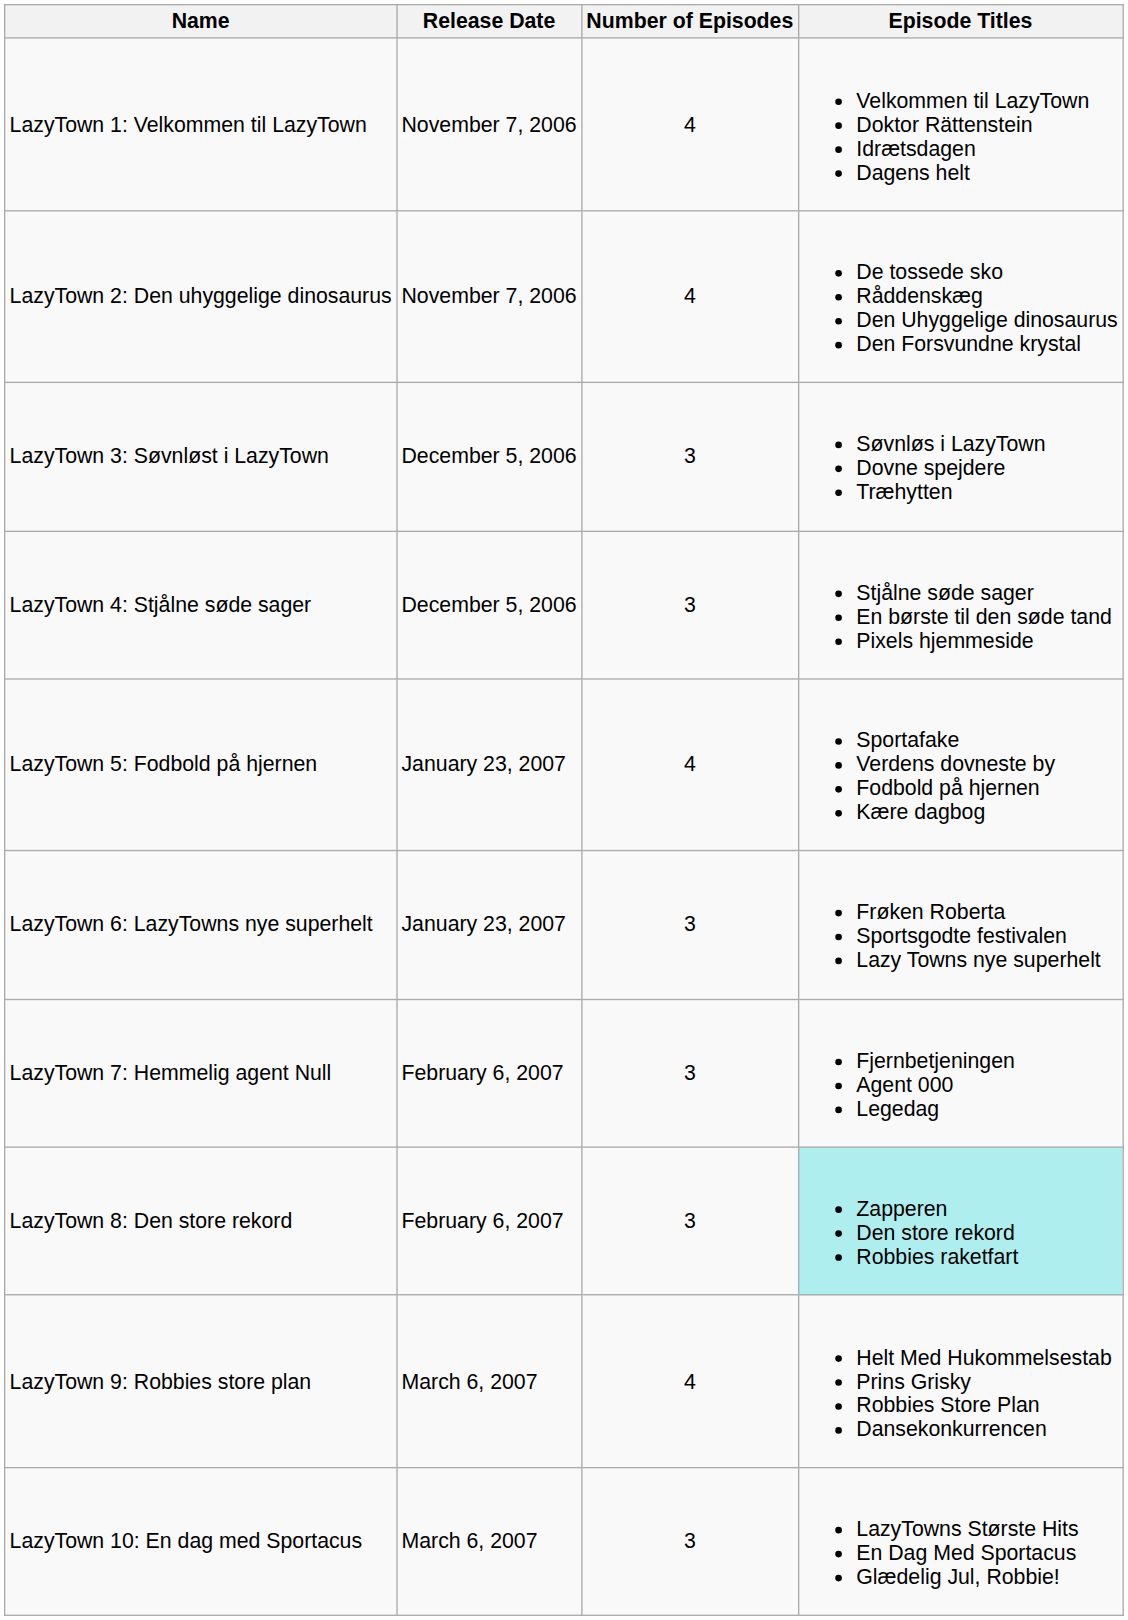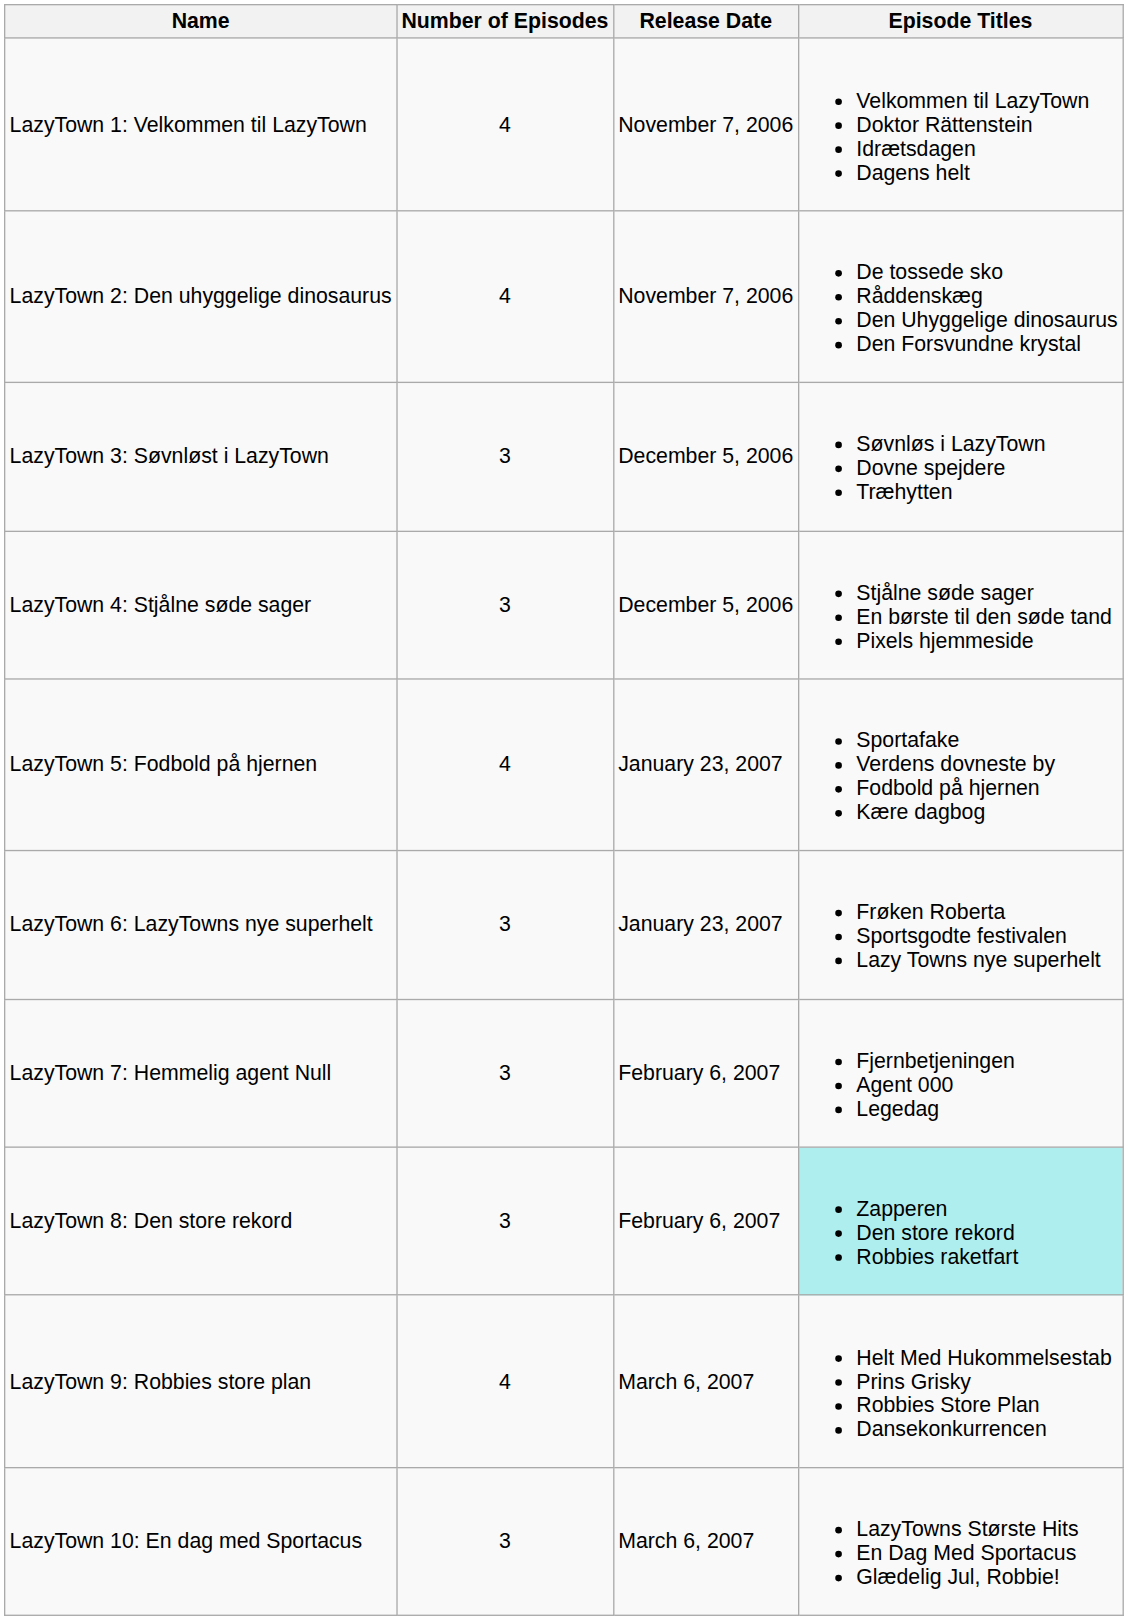columns swapped: Release Date <-> Number of Episodes
